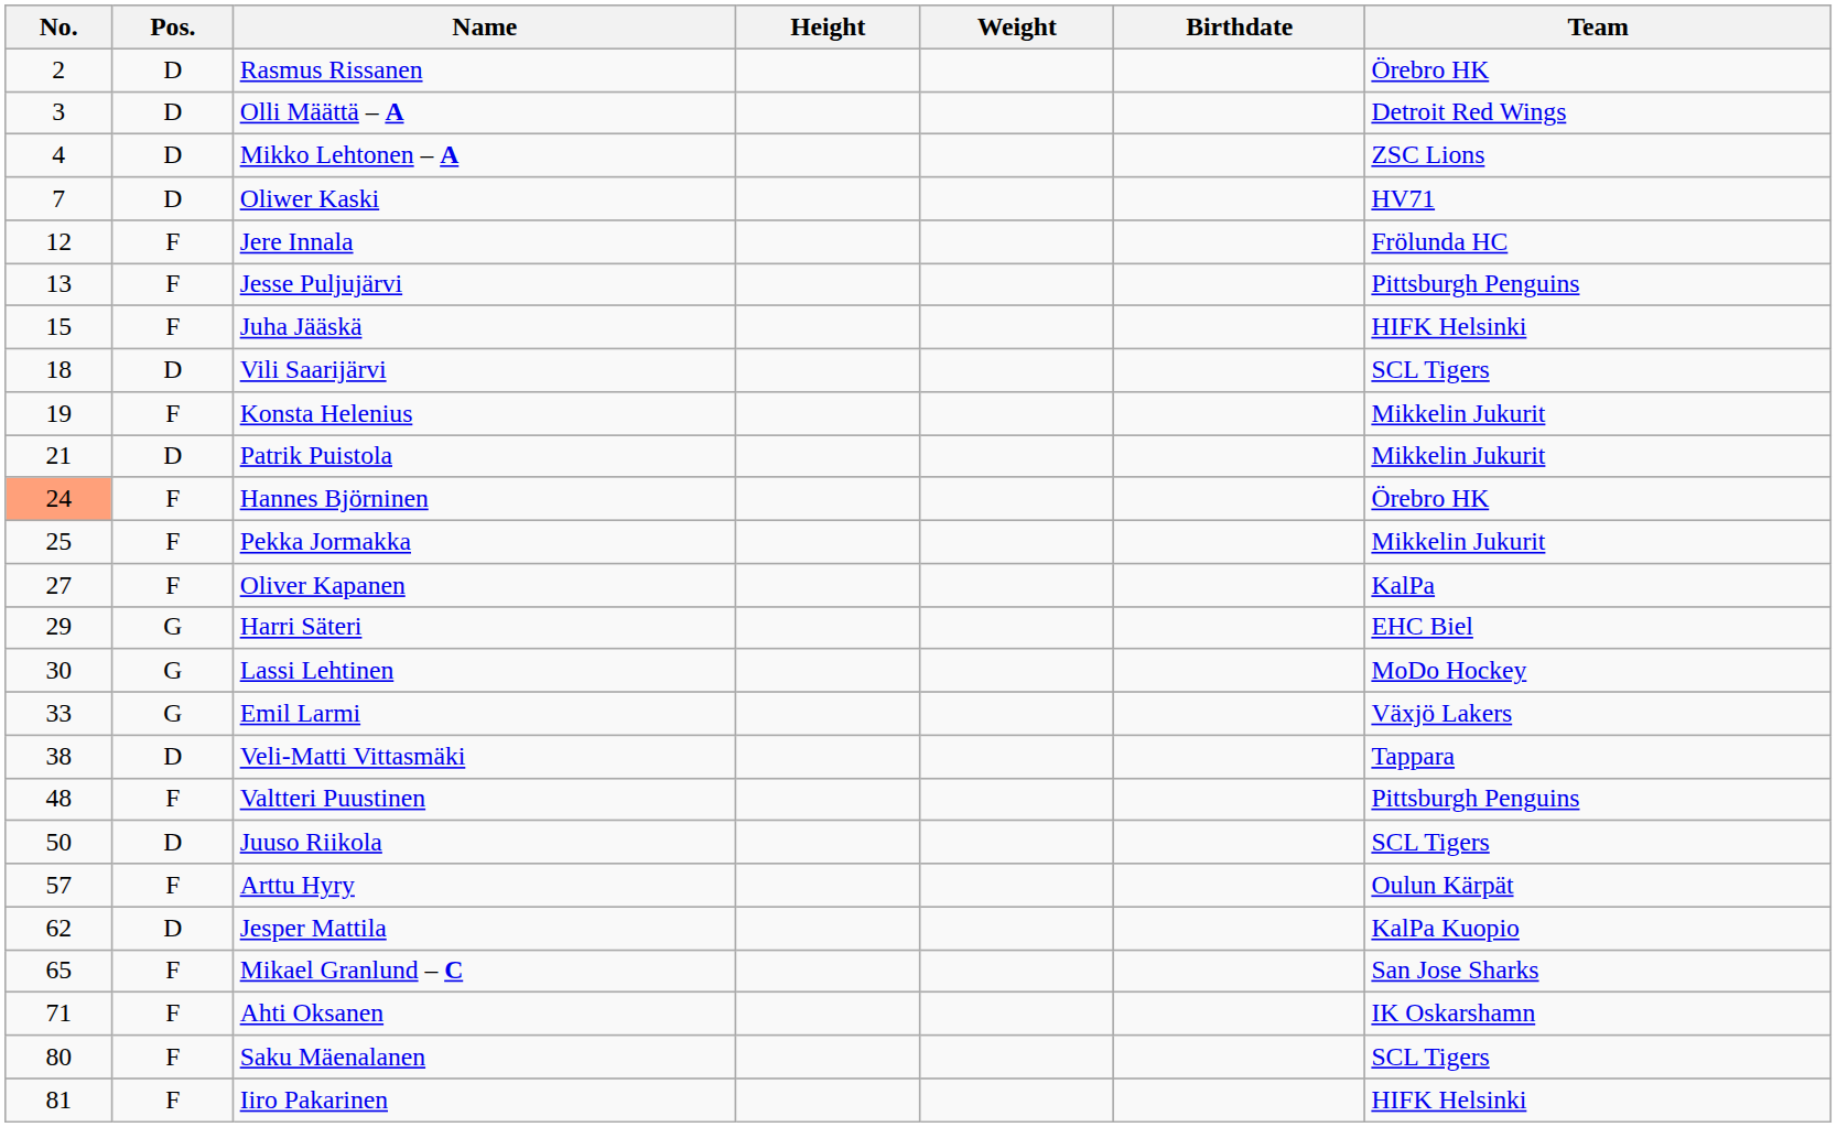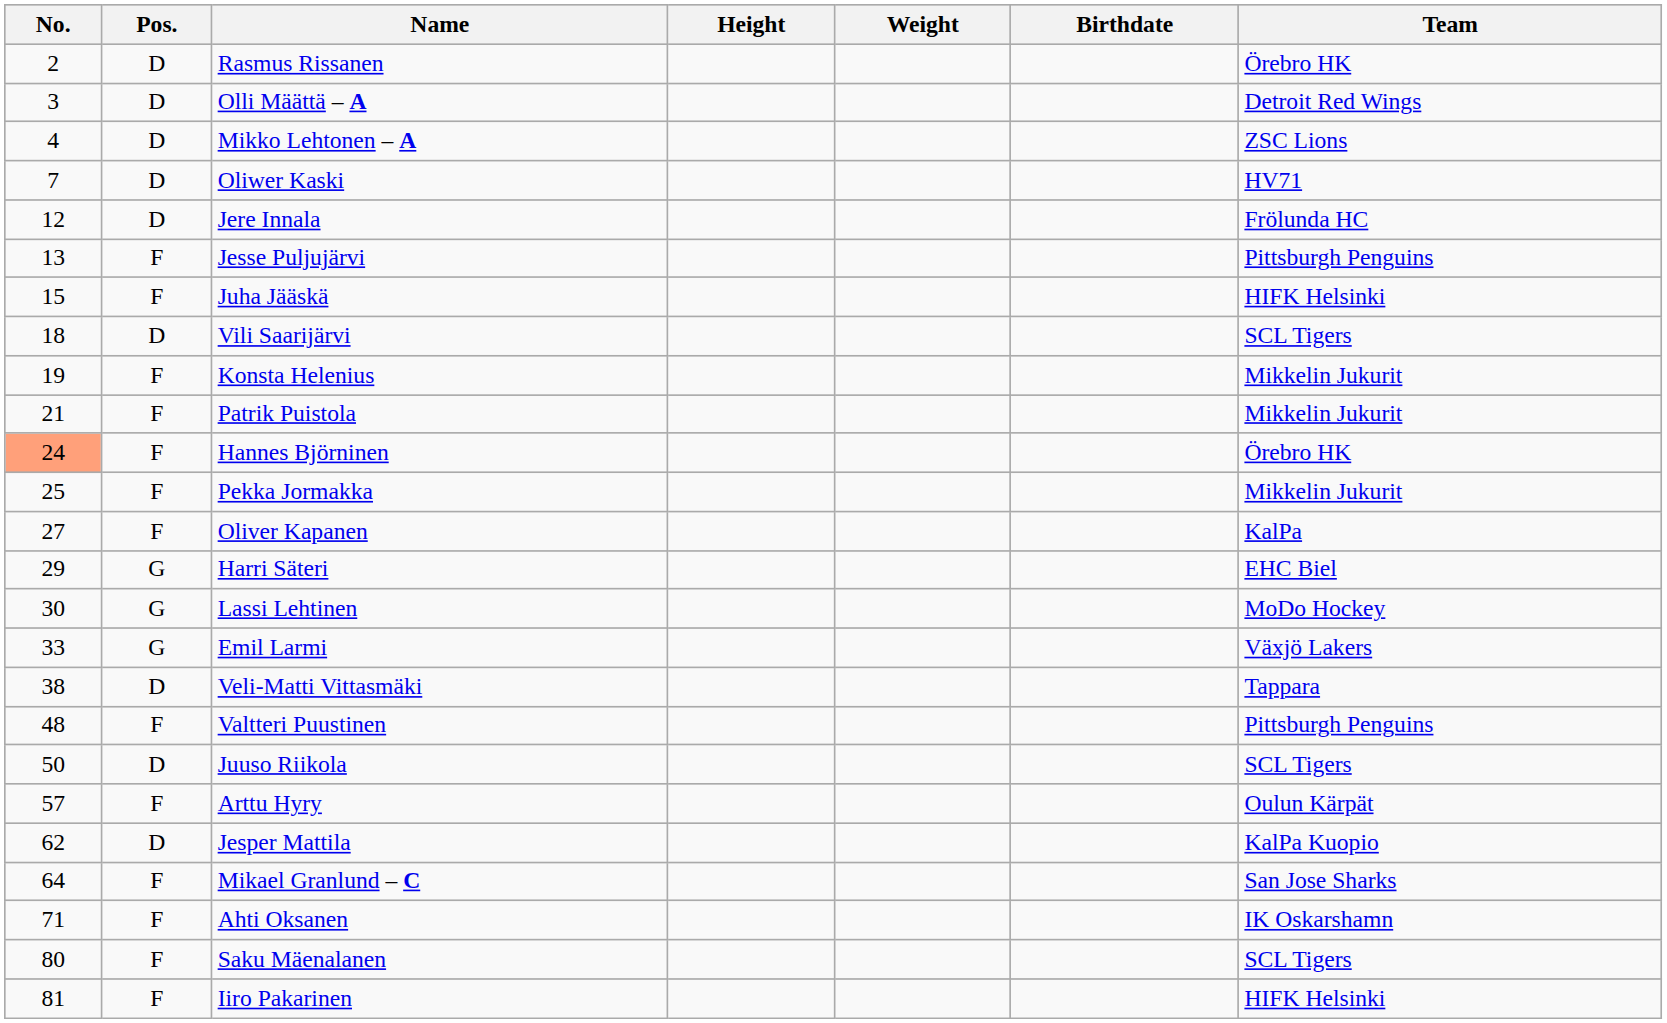Jere Innala | Pos.: F -> D
Patrik Puistola | Pos.: D -> F
Mikael Granlund – C | No.: 65 -> 64
